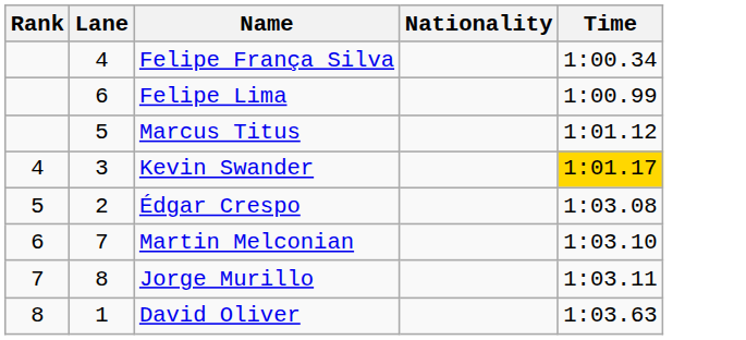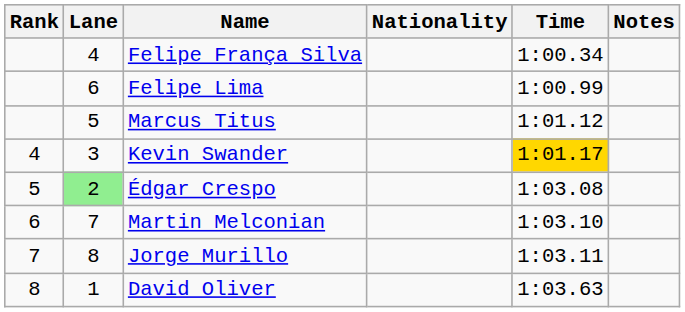+ column: Notes
Édgar Crespo | Lane: no background -> lightgreen background
